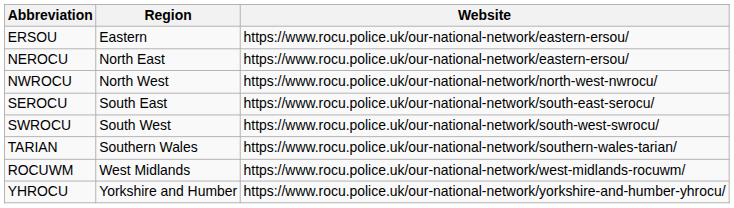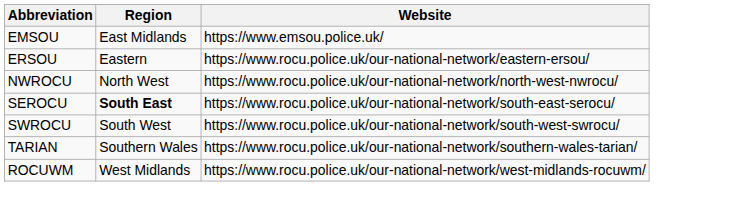+ row: EMSOU | East Midlands | https://www.emsou.police.uk/
- row: NEROCU | North East | https://www.rocu.police.uk/our-national-network/eastern-ersou/
SEROCU | Region: normal -> bold
- row: YHROCU | Yorkshire and Humber | https://www.rocu.police.uk/our-national-network/yorkshire-and-humber-yhrocu/
